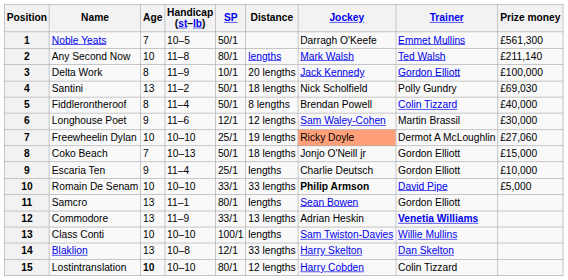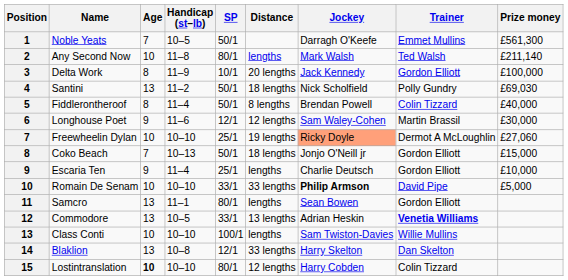Commodore | Handicap (st–lb): 11–9 -> 10–5
